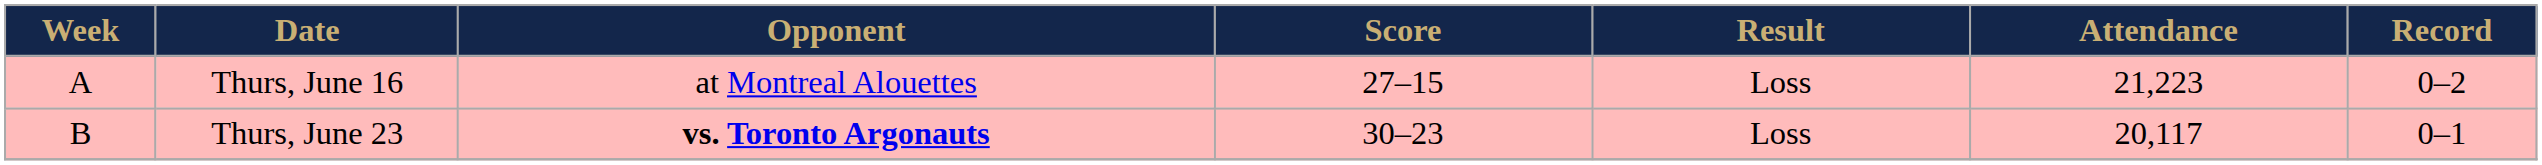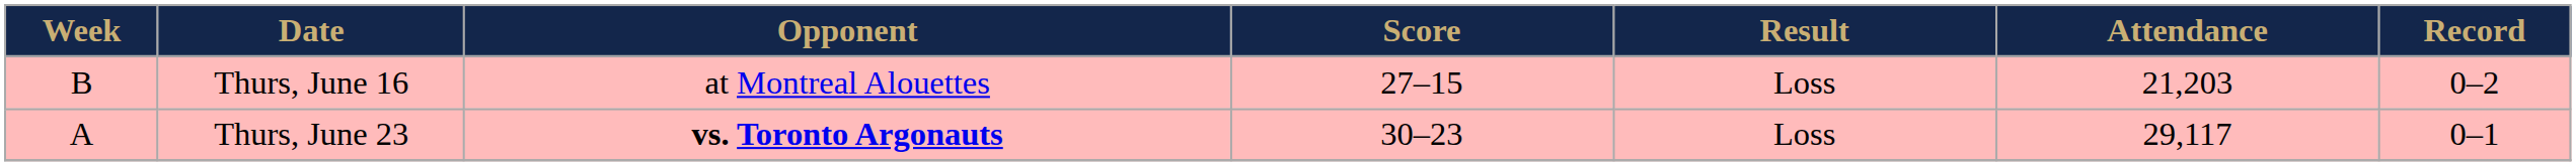Thurs, June 16 | Week: A -> B
Thurs, June 16 | Attendance: 21,223 -> 21,203
Thurs, June 23 | Week: B -> A
Thurs, June 23 | Attendance: 20,117 -> 29,117
